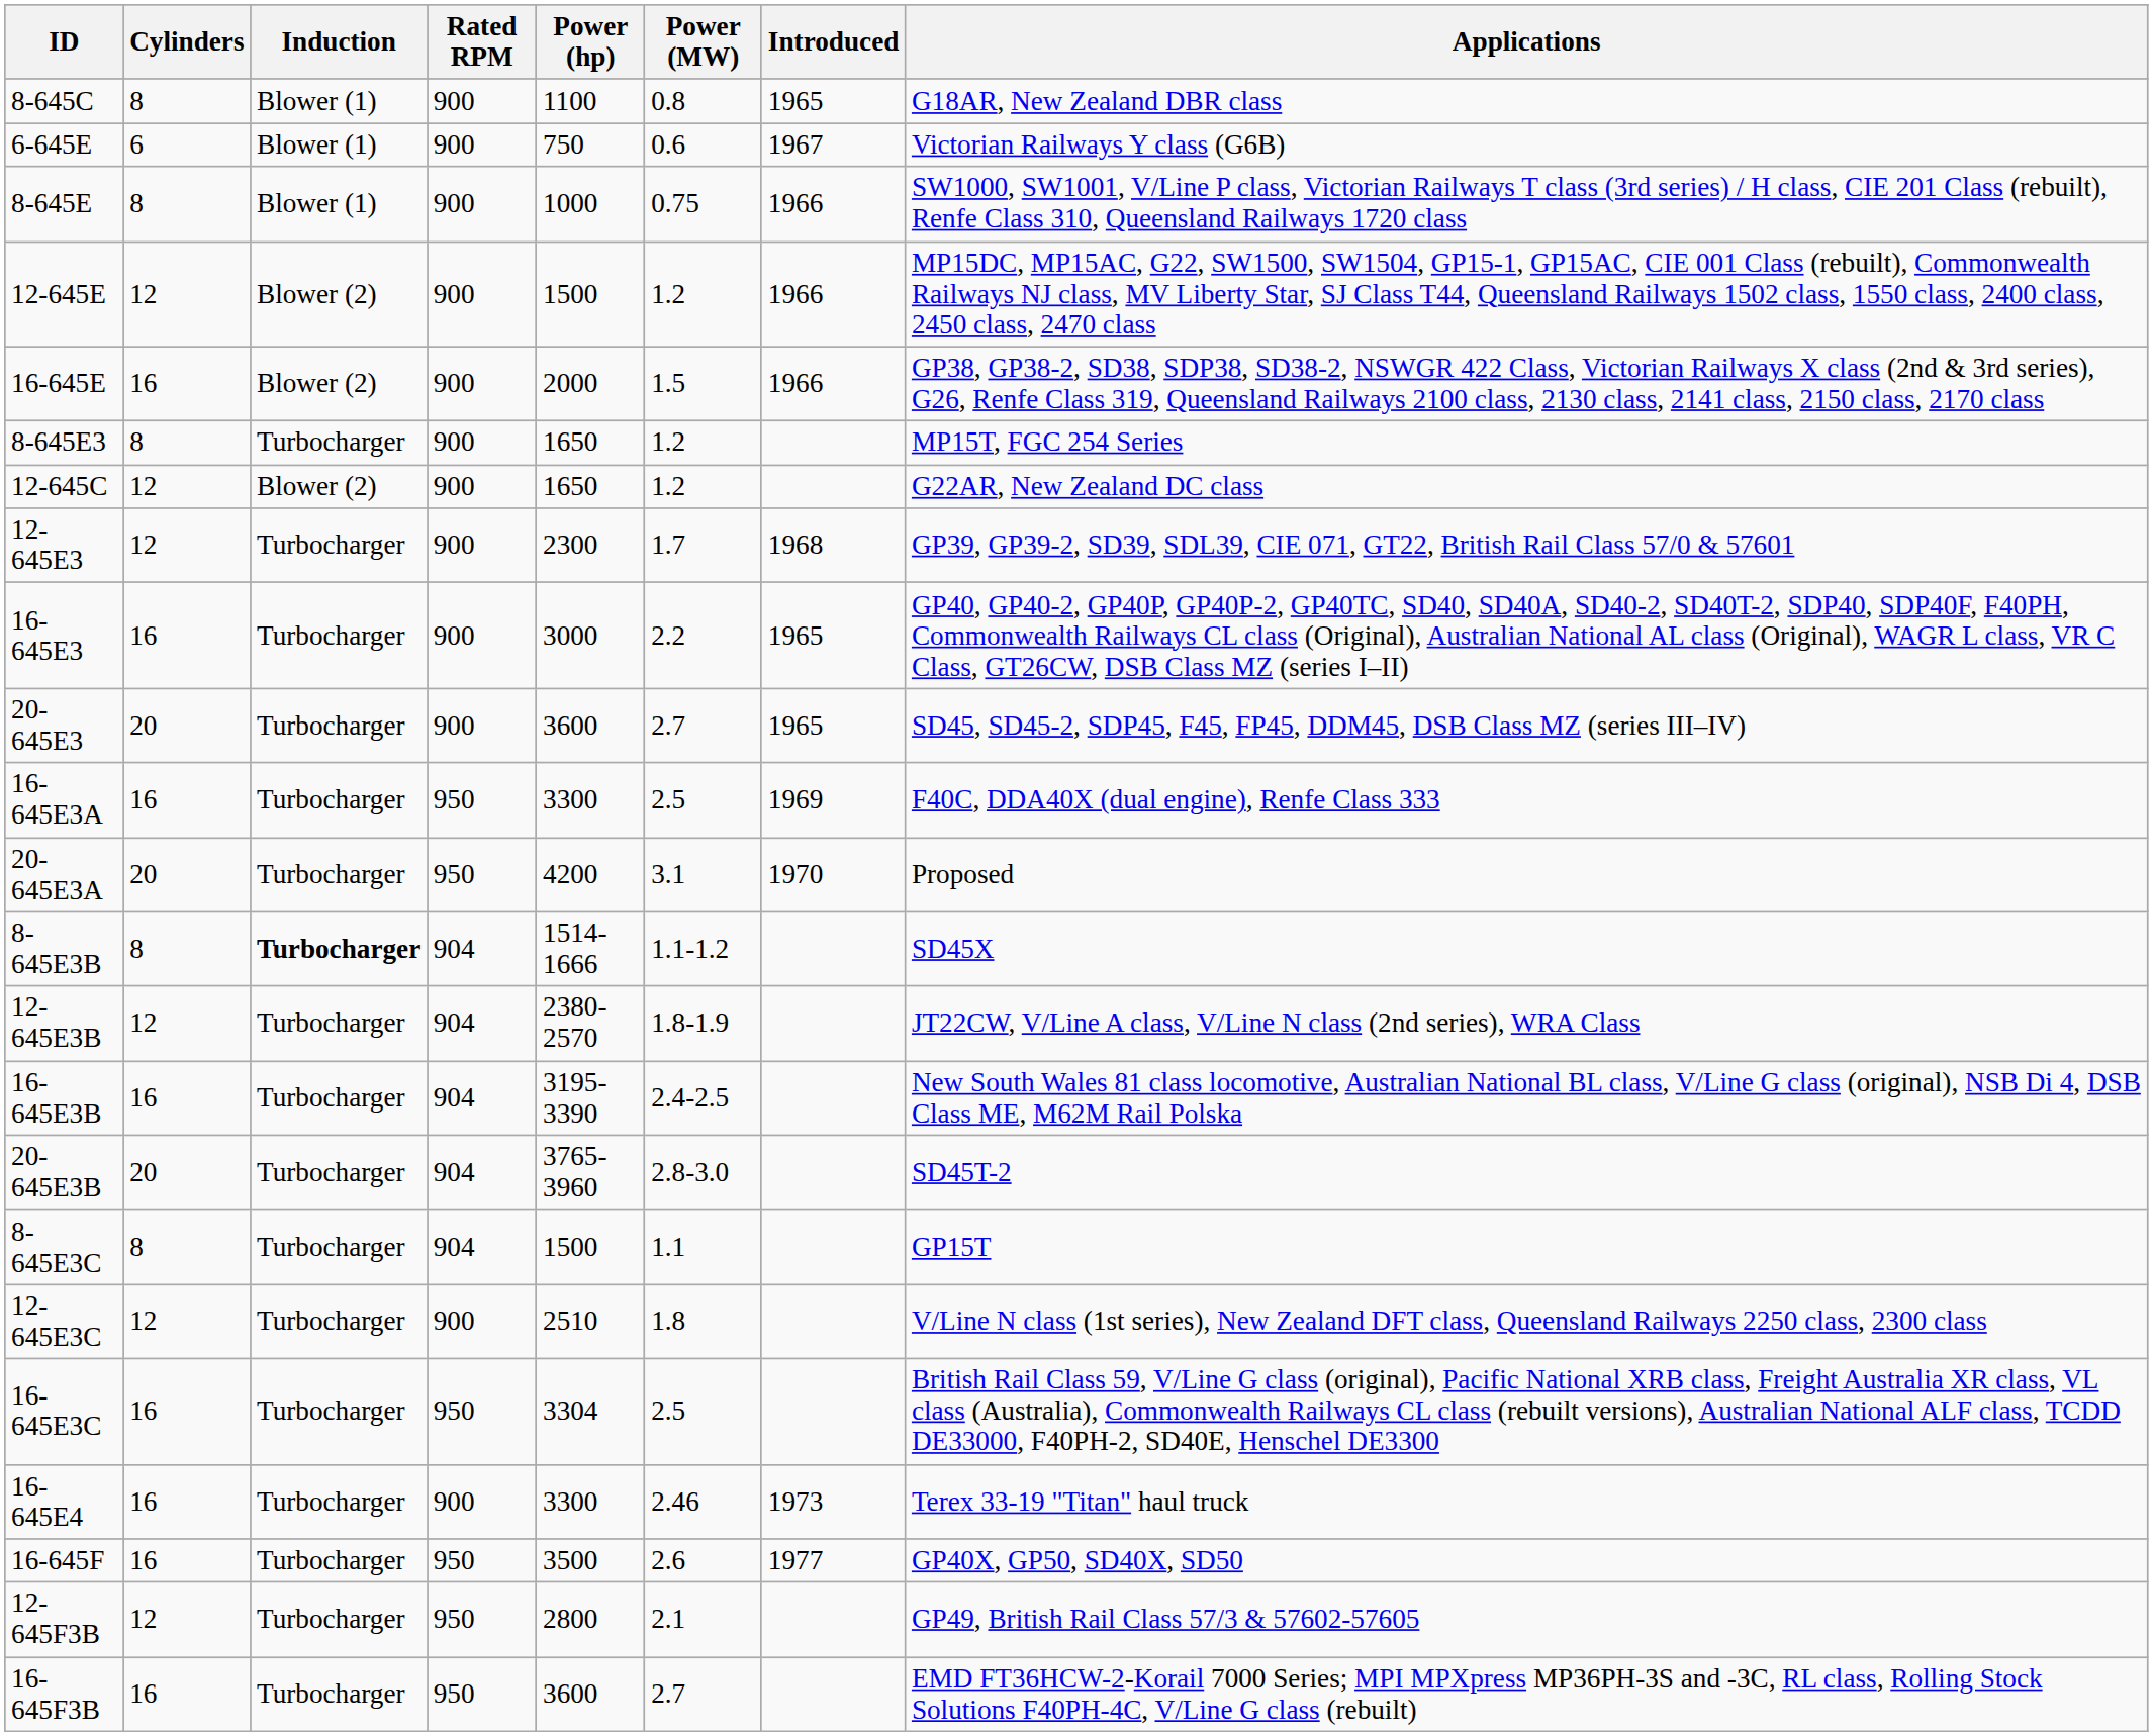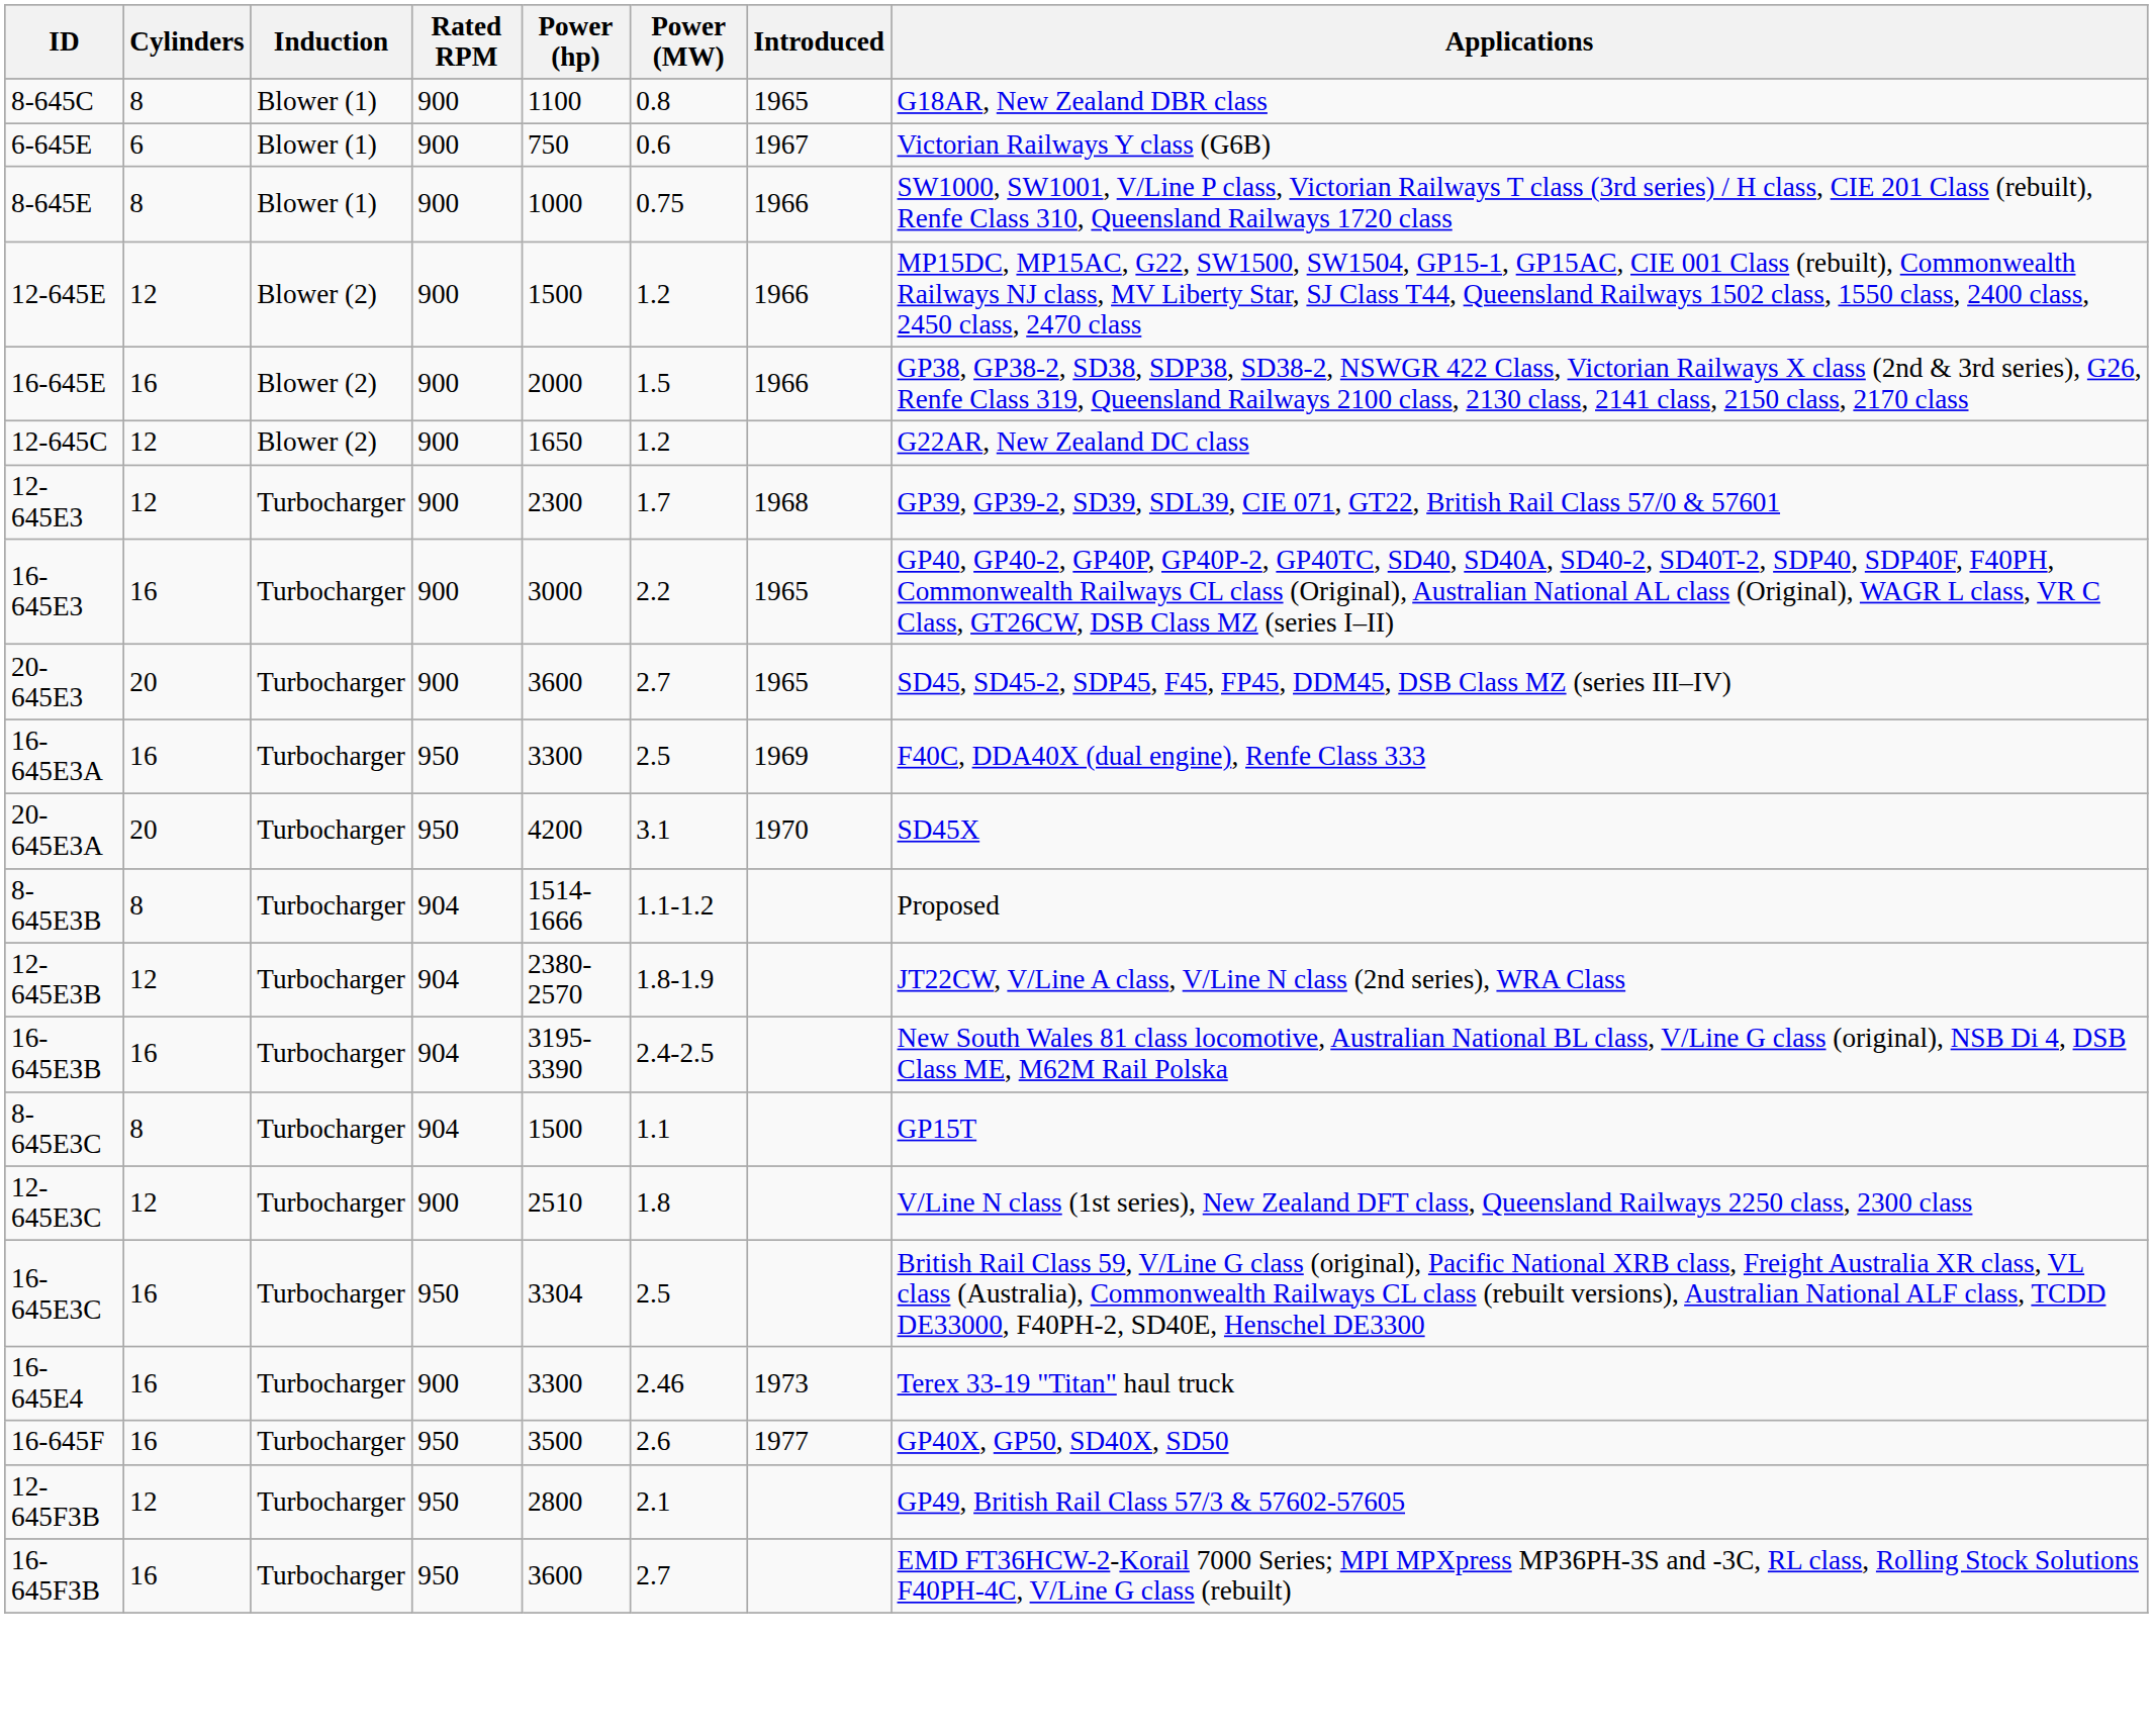- row: 8-645E3 | 8 | Turbocharger | 900 | 1650 | 1.2 | MP15T, FGC 254 Series
20-645E3A | Applications: Proposed -> SD45X
8-645E3B | Induction: bold -> normal
8-645E3B | Applications: SD45X -> Proposed
- row: 20-645E3B | 20 | Turbocharger | 904 | 3765-3960 | 2.8-3.0 | SD45T-2
